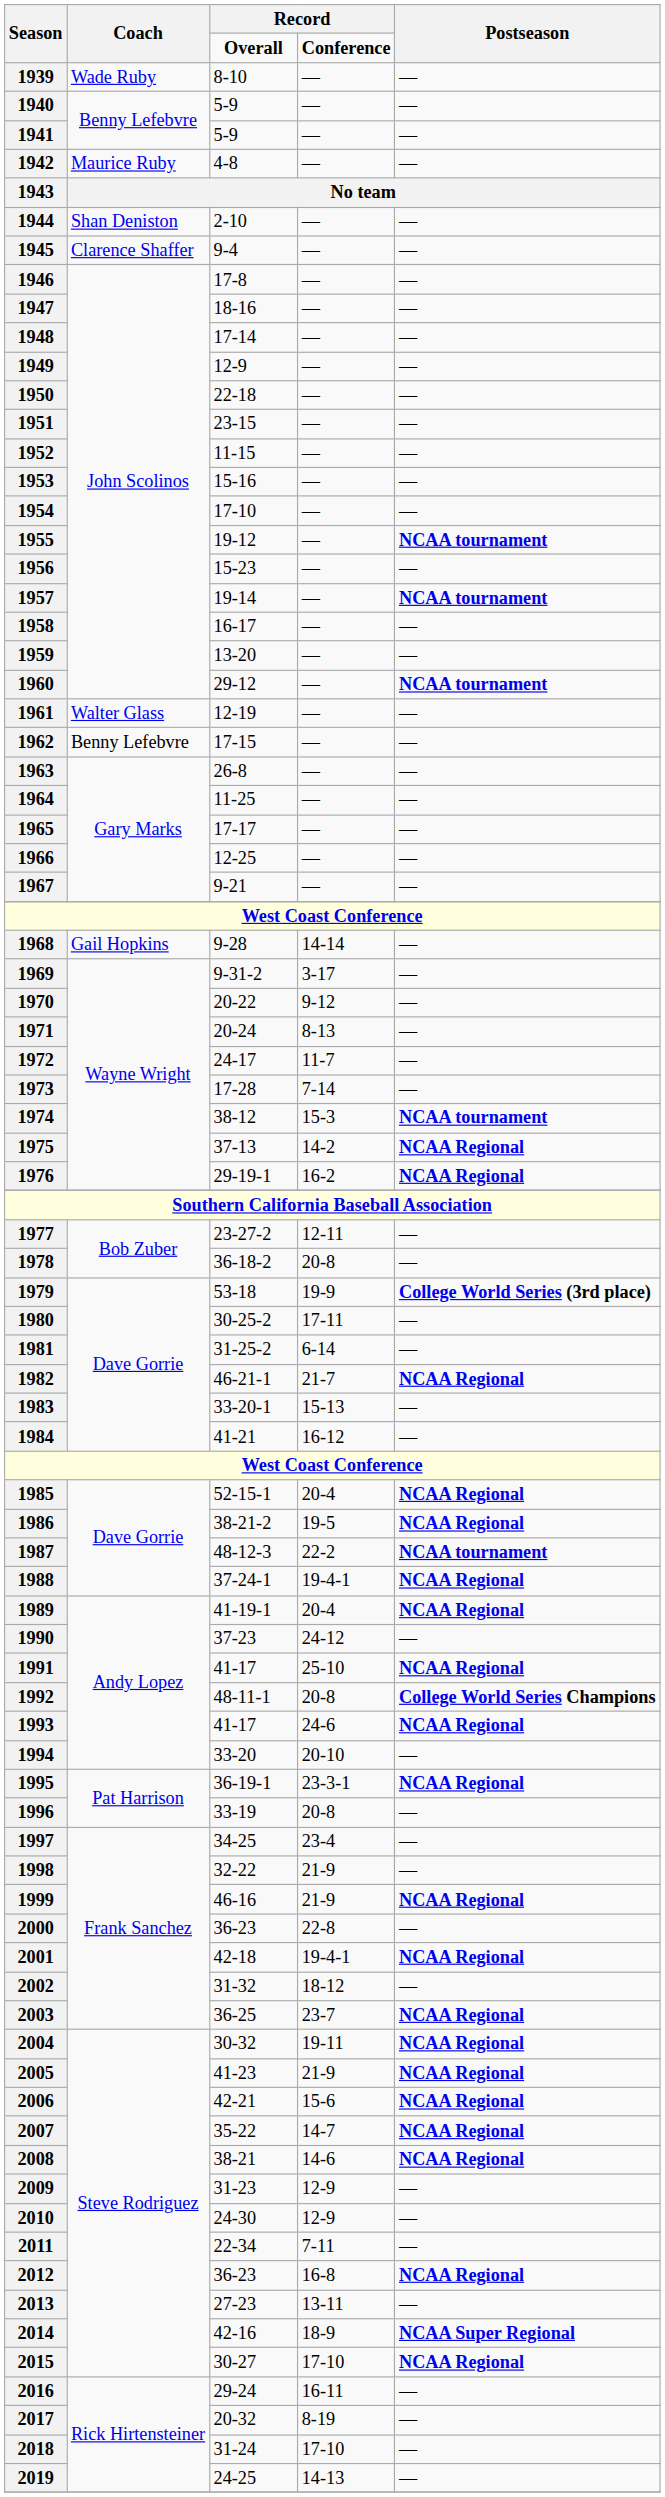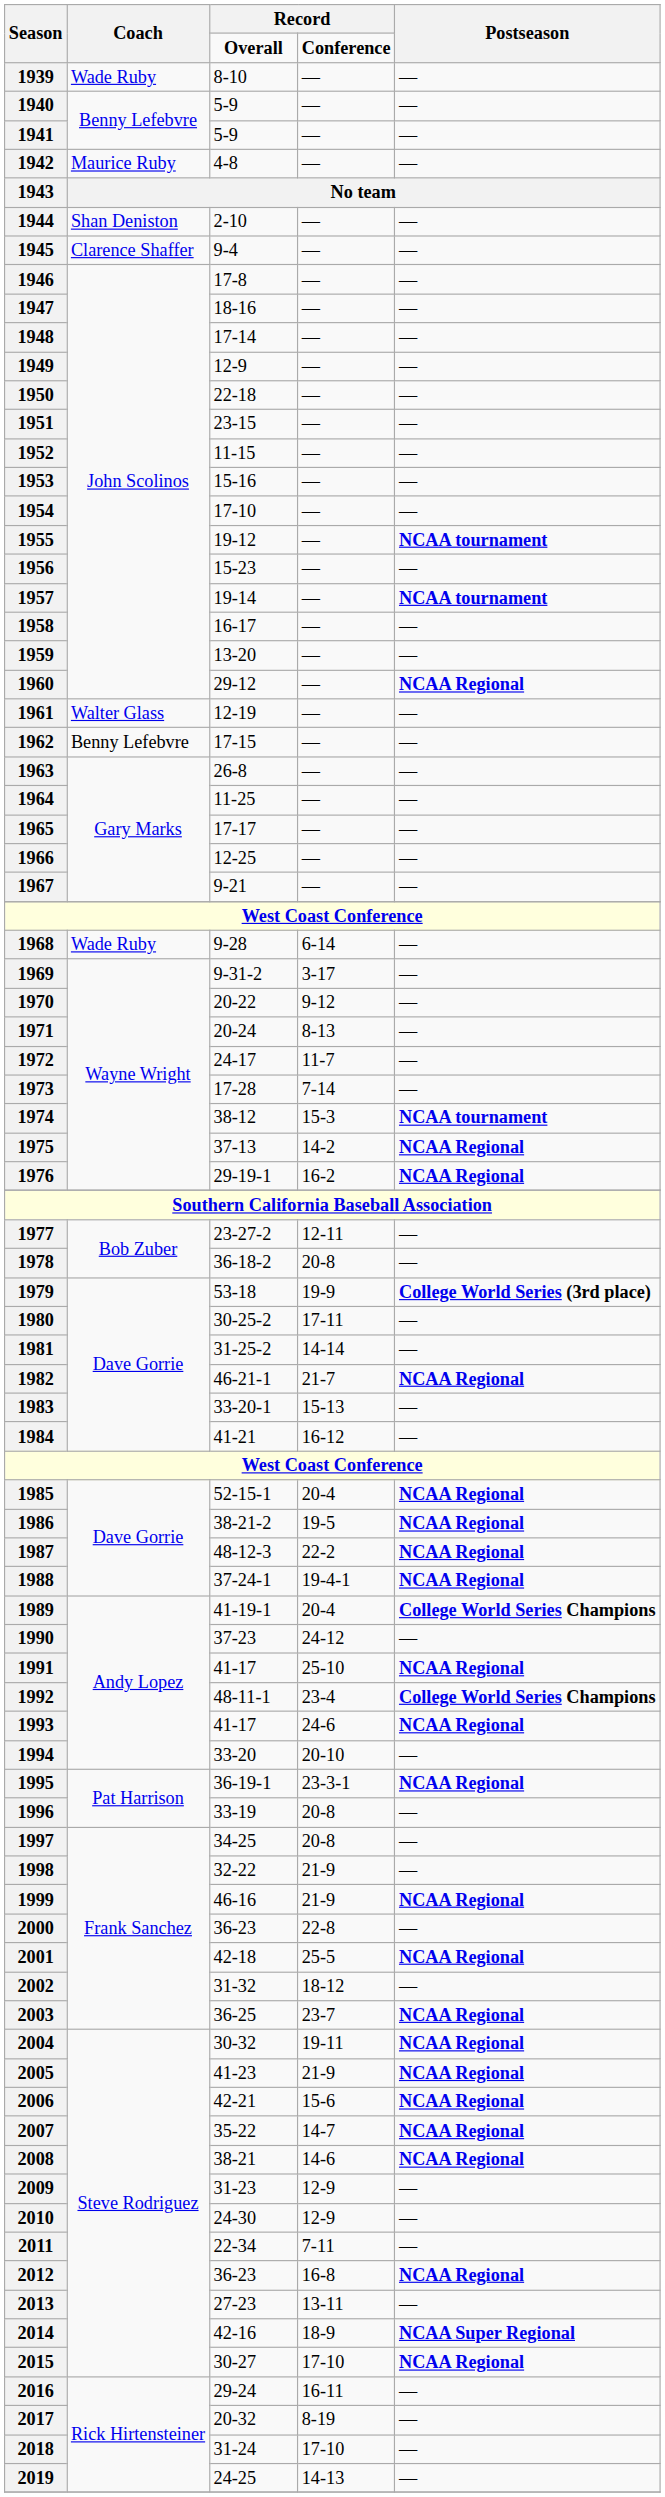1960 | Postseason: NCAA tournament -> NCAA Regional
1968 | Coach: Gail Hopkins -> Wade Ruby
1968 | column 4: 14-14 -> 6-14
1981 | column 4: 6-14 -> 14-14
1987 | Postseason: NCAA tournament -> NCAA Regional
1989 | Postseason: NCAA Regional -> College World Series Champions
1992 | column 4: 20-8 -> 23-4
1997 | column 4: 23-4 -> 20-8
2001 | column 4: 19-4-1 -> 25-5
